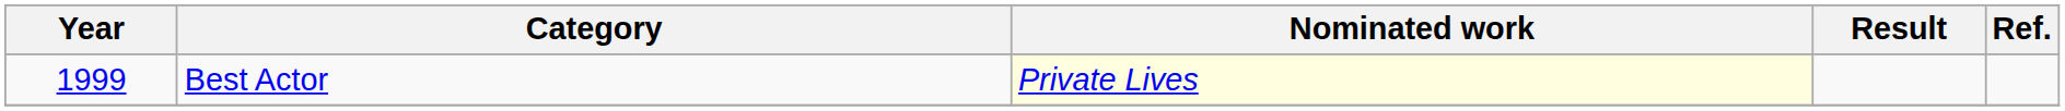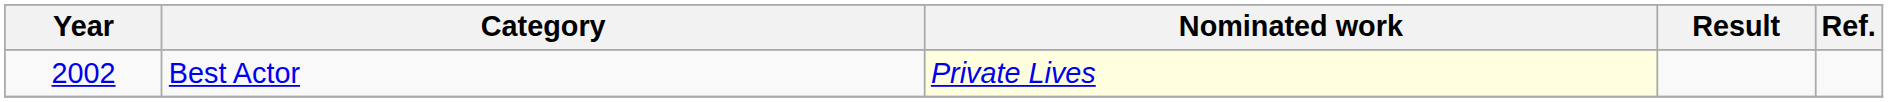Best Actor | Year: 1999 -> 2002
